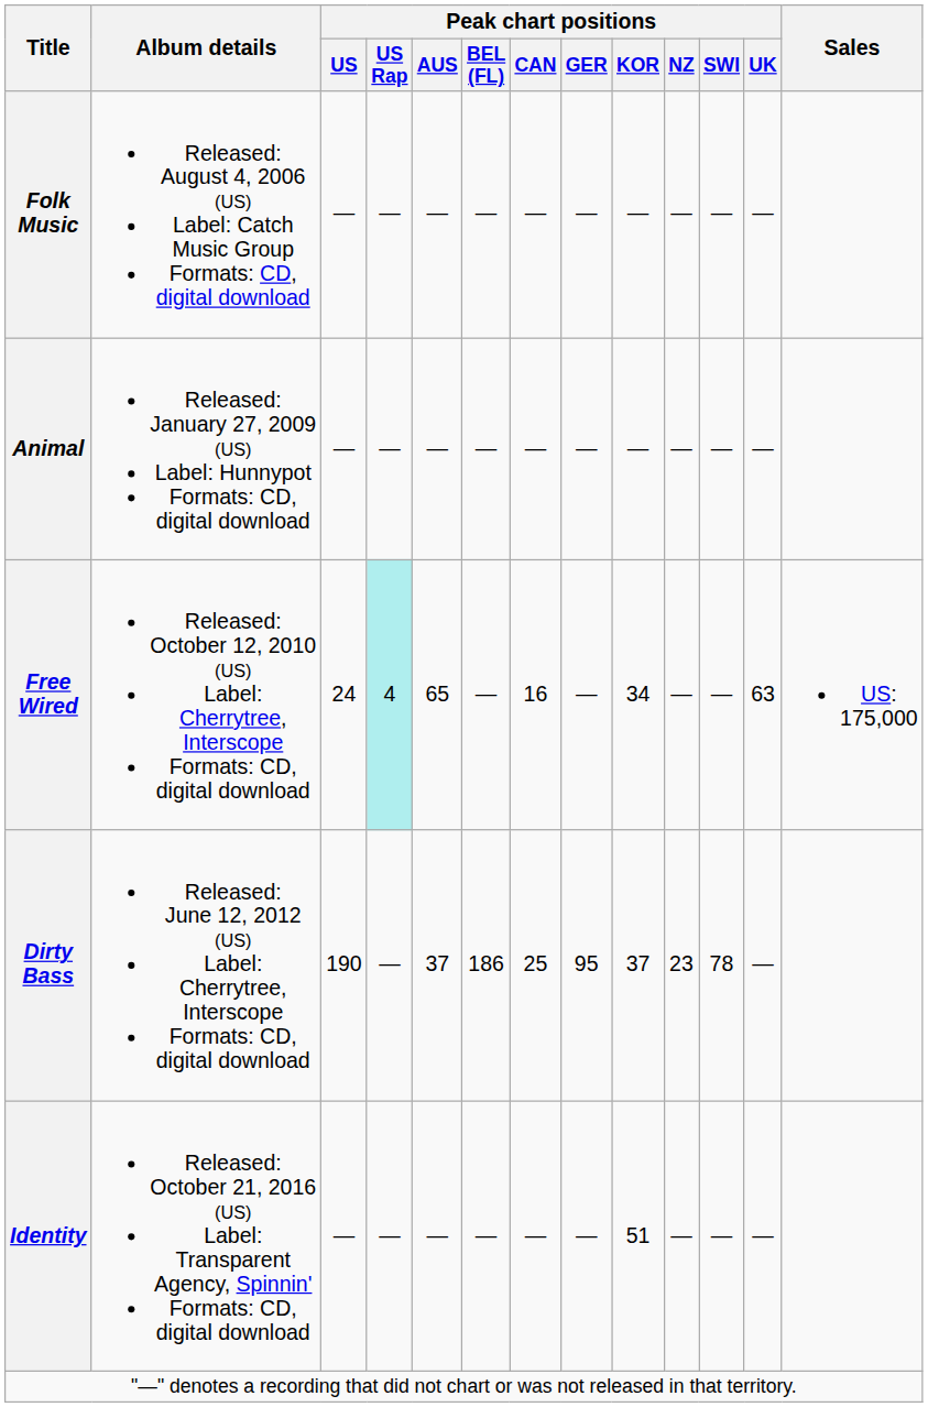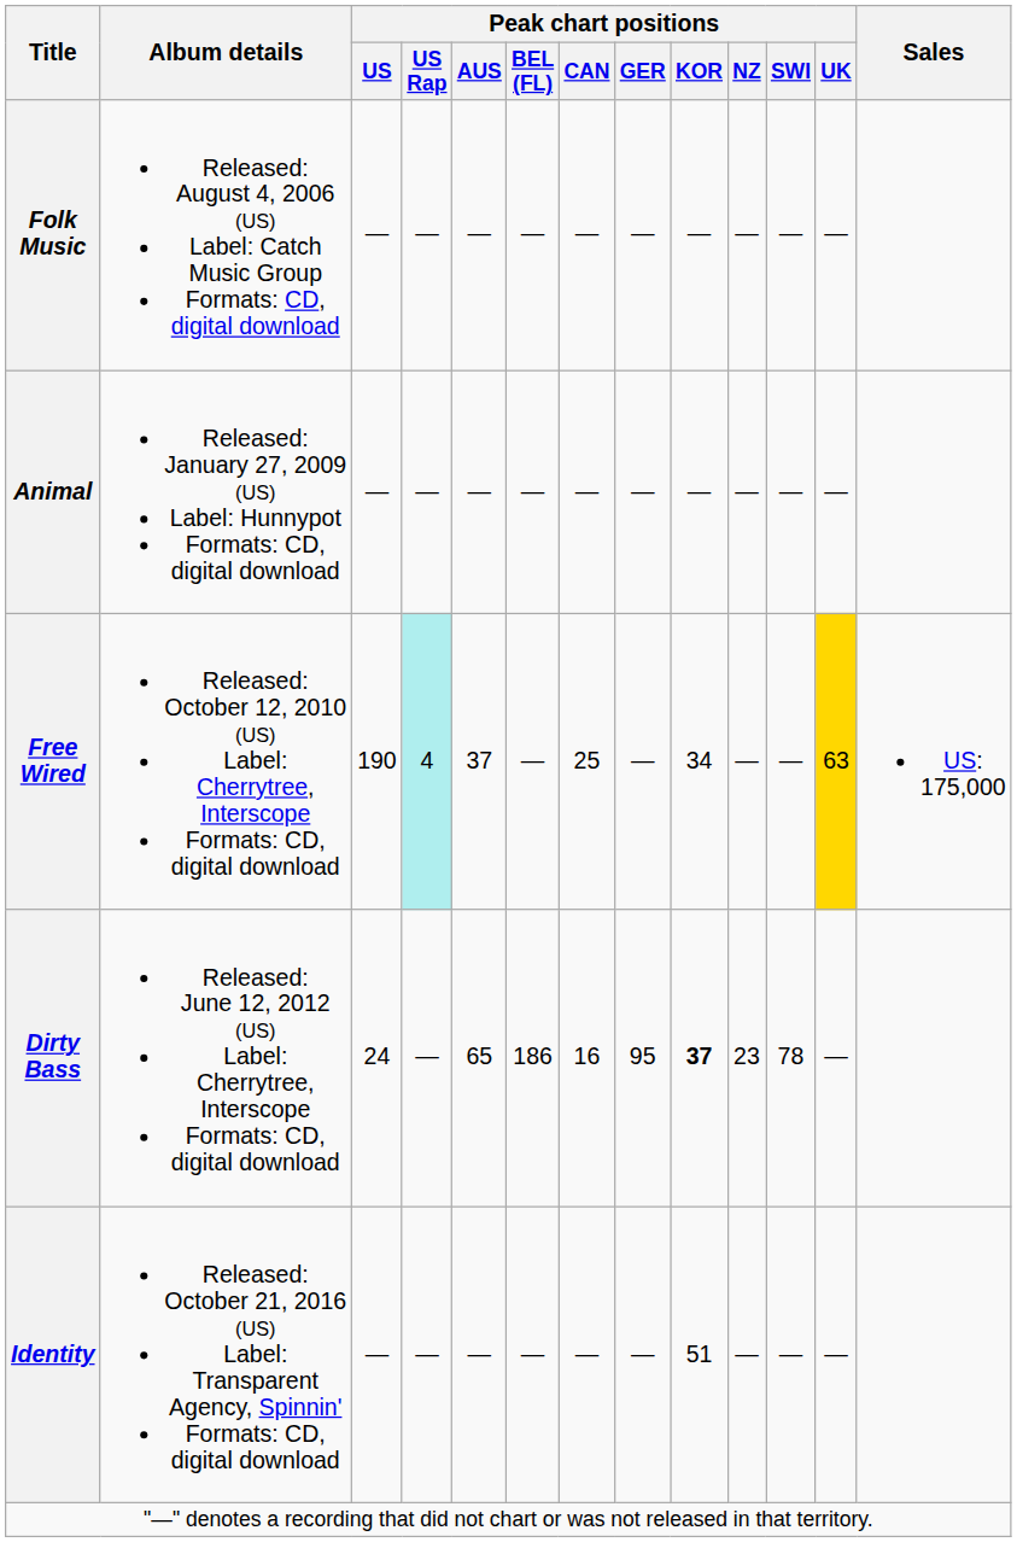Free Wired | Peak chart positions / US: 24 -> 190
Free Wired | Peak chart positions / AUS: 65 -> 37
Free Wired | Peak chart positions / CAN: 16 -> 25
Free Wired | Peak chart positions / UK: no background -> gold background
Dirty Bass | Peak chart positions / US: 190 -> 24
Dirty Bass | Peak chart positions / AUS: 37 -> 65
Dirty Bass | Peak chart positions / CAN: 25 -> 16
Dirty Bass | Peak chart positions / KOR: normal -> bold
